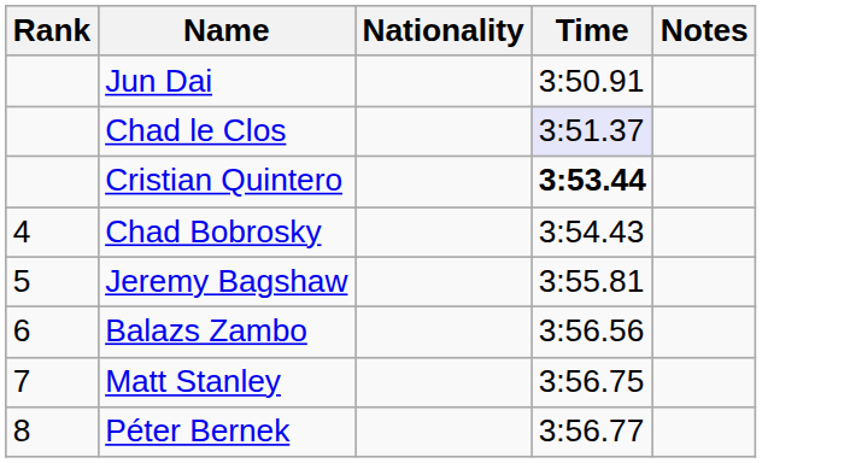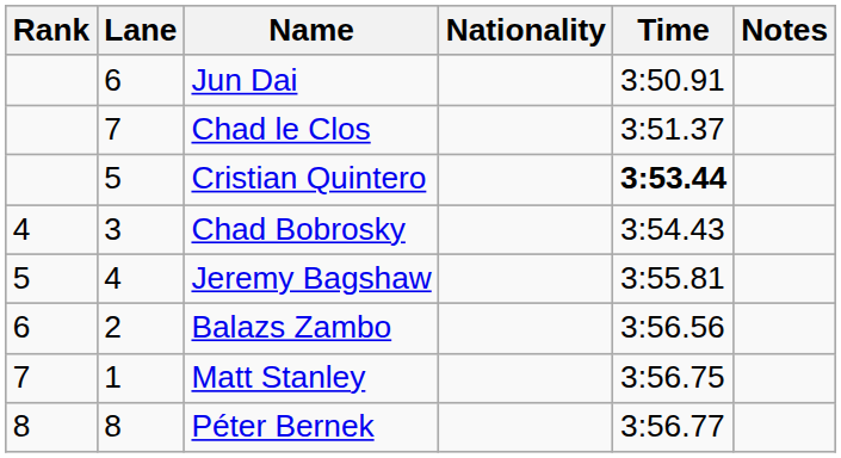+ column: Lane | 6 | 7 | 5 | 3 | 4 | 2 | 1 | 8
Chad le Clos | Time: lavender background -> no background
